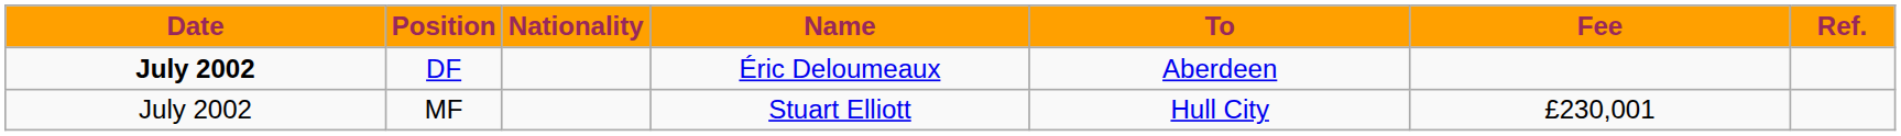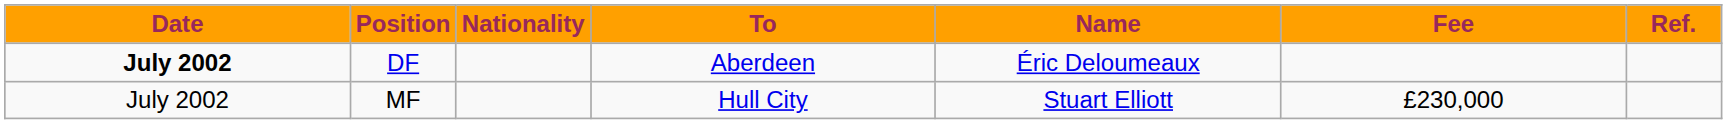columns swapped: Name <-> To
MF | Fee: £230,001 -> £230,000
